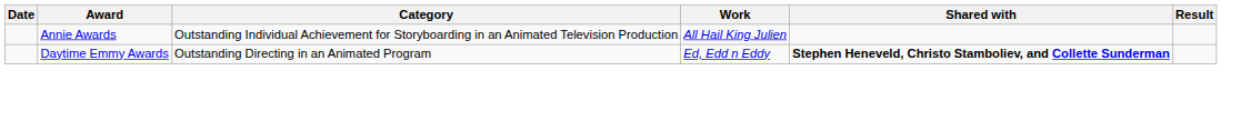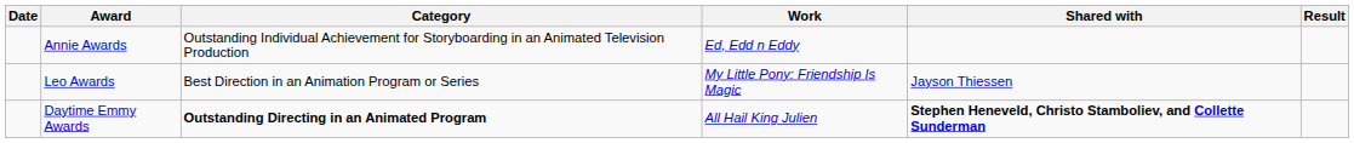Annie Awards | Work: All Hail King Julien -> Ed, Edd n Eddy
+ row: Leo Awards | Best Direction in an Animation Program or Series | My Little Pony: Friendship Is Magic | Jayson Thiessen
Daytime Emmy Awards | Category: normal -> bold
Daytime Emmy Awards | Work: Ed, Edd n Eddy -> All Hail King Julien
